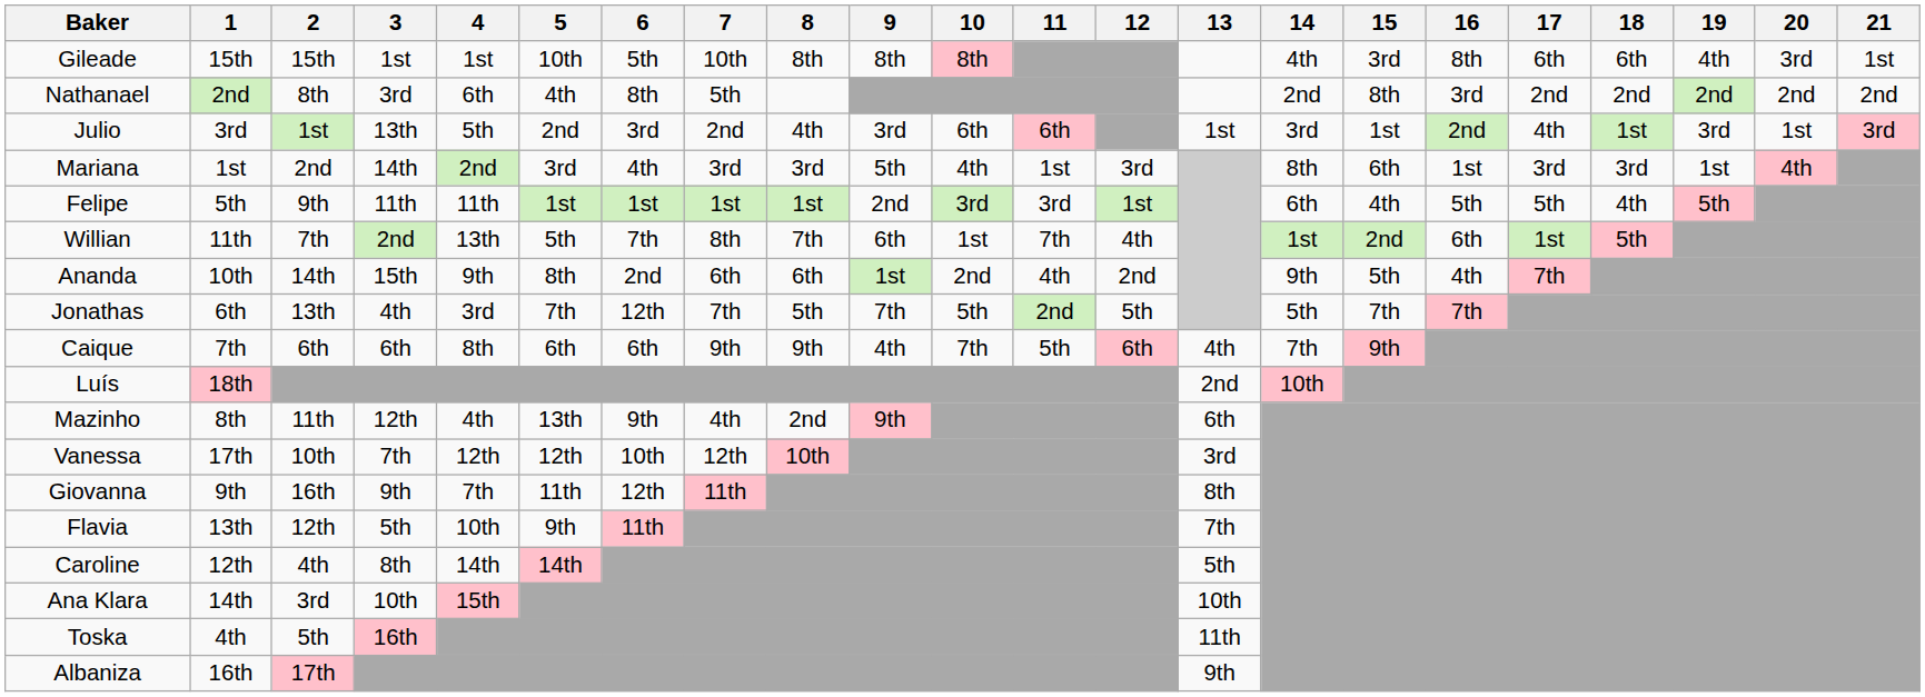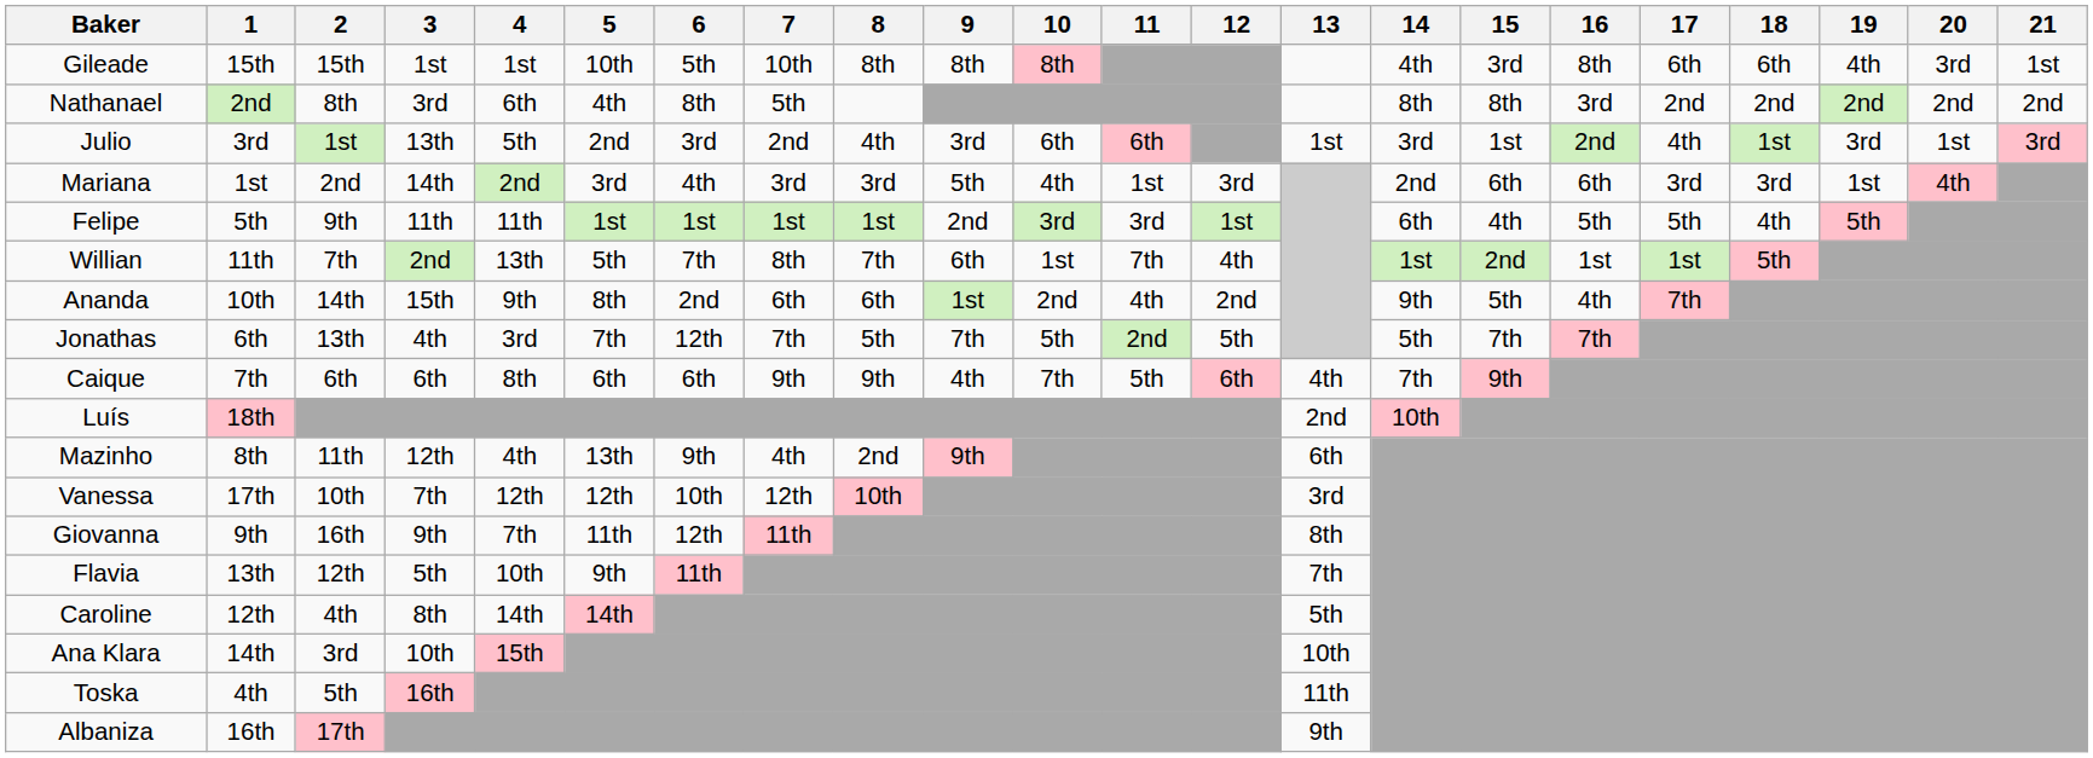Nathanael | 14: 2nd -> 8th
Mariana | 14: 8th -> 2nd
Mariana | 16: 1st -> 6th
Willian | 16: 6th -> 1st
